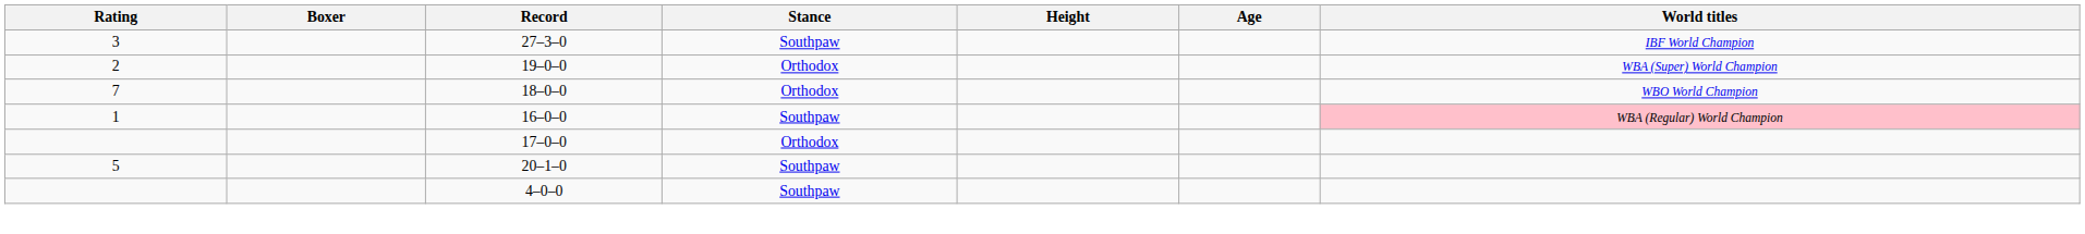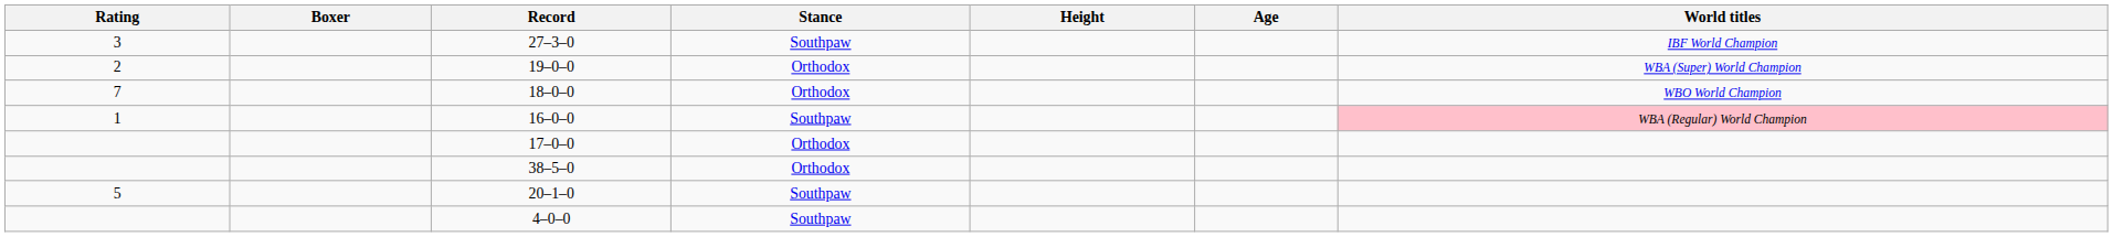+ row: 38–5–0 | Orthodox
